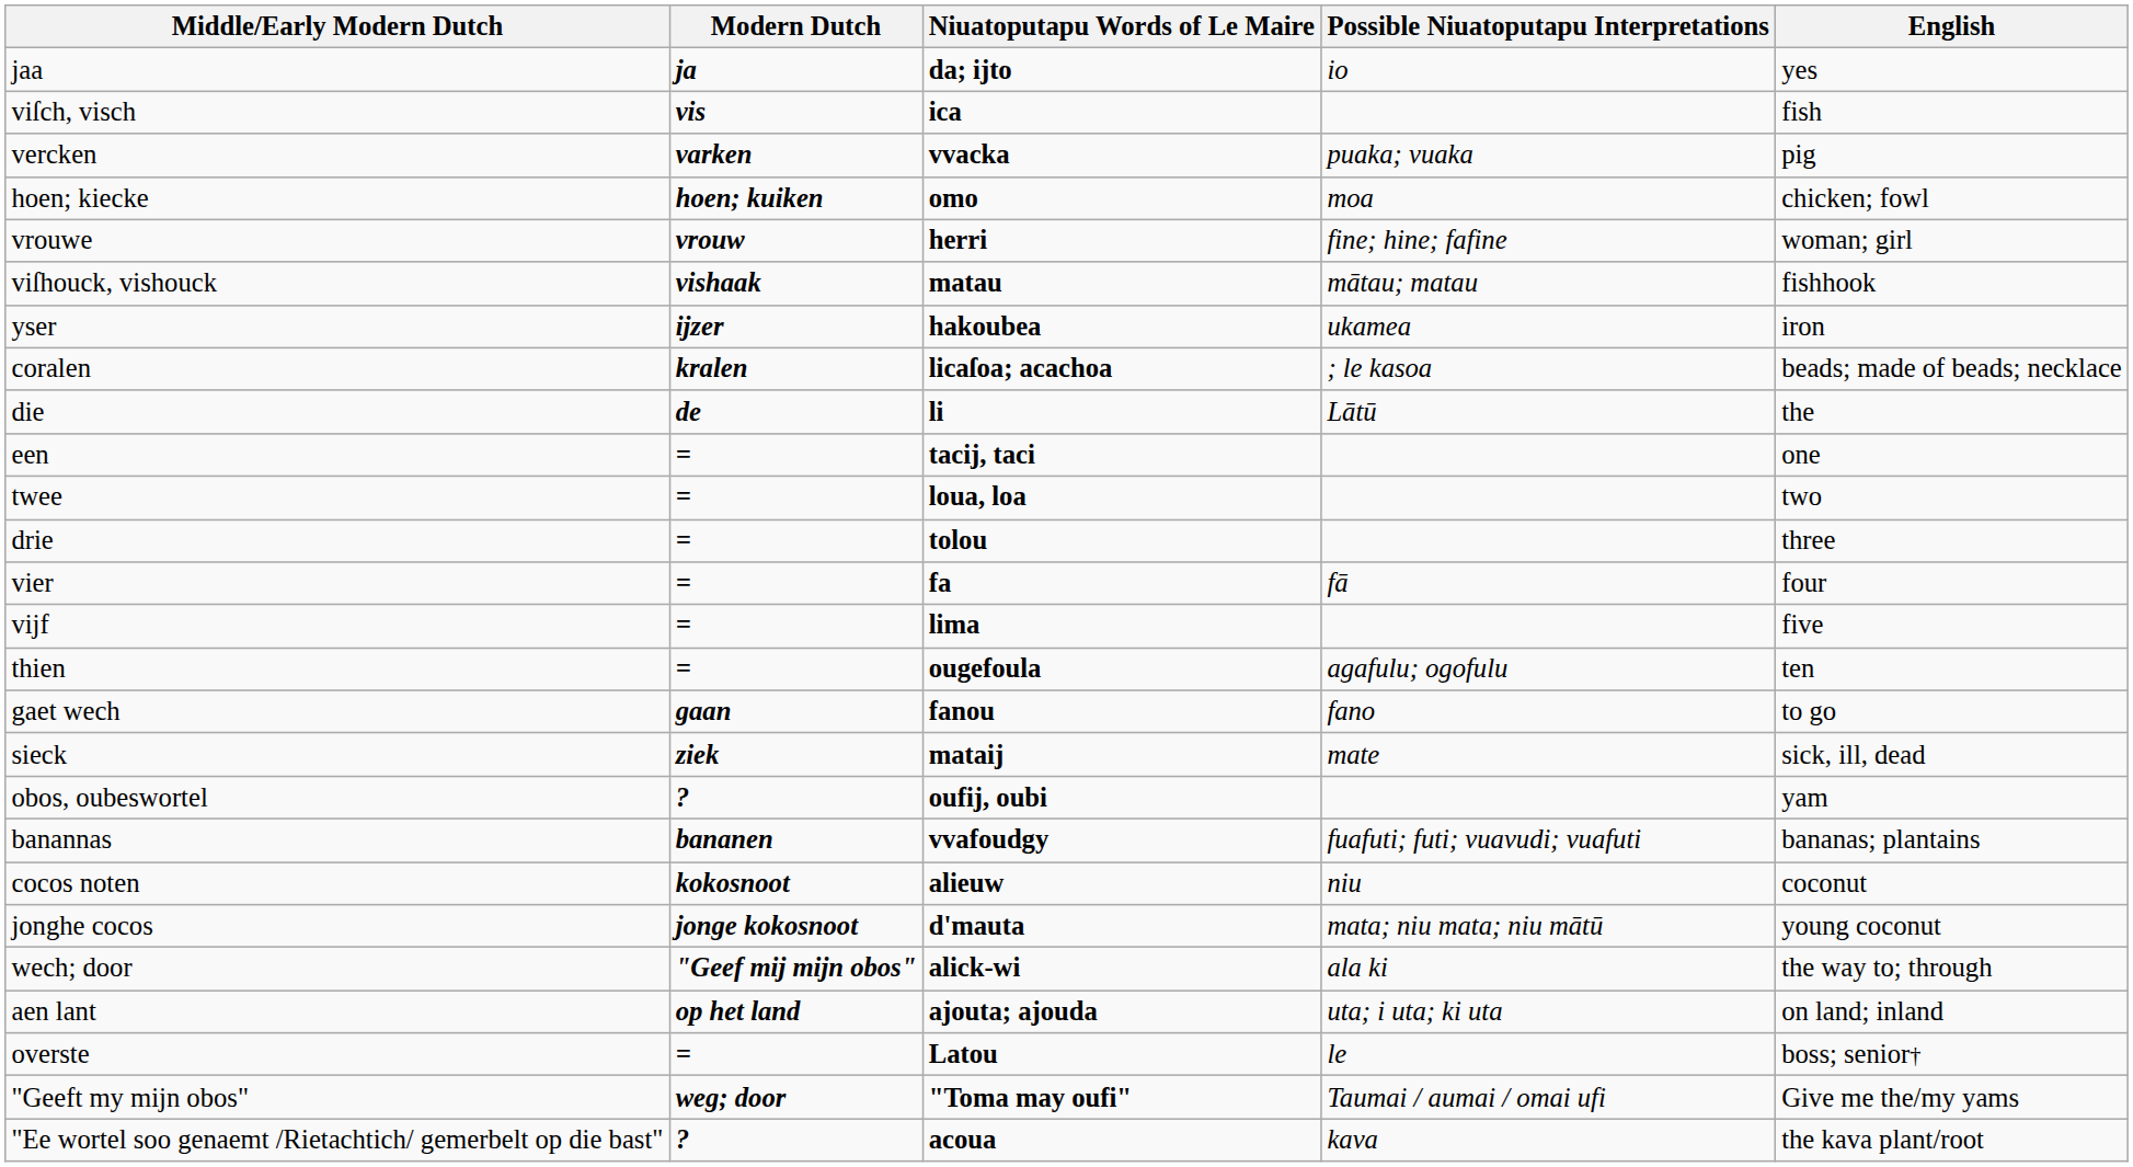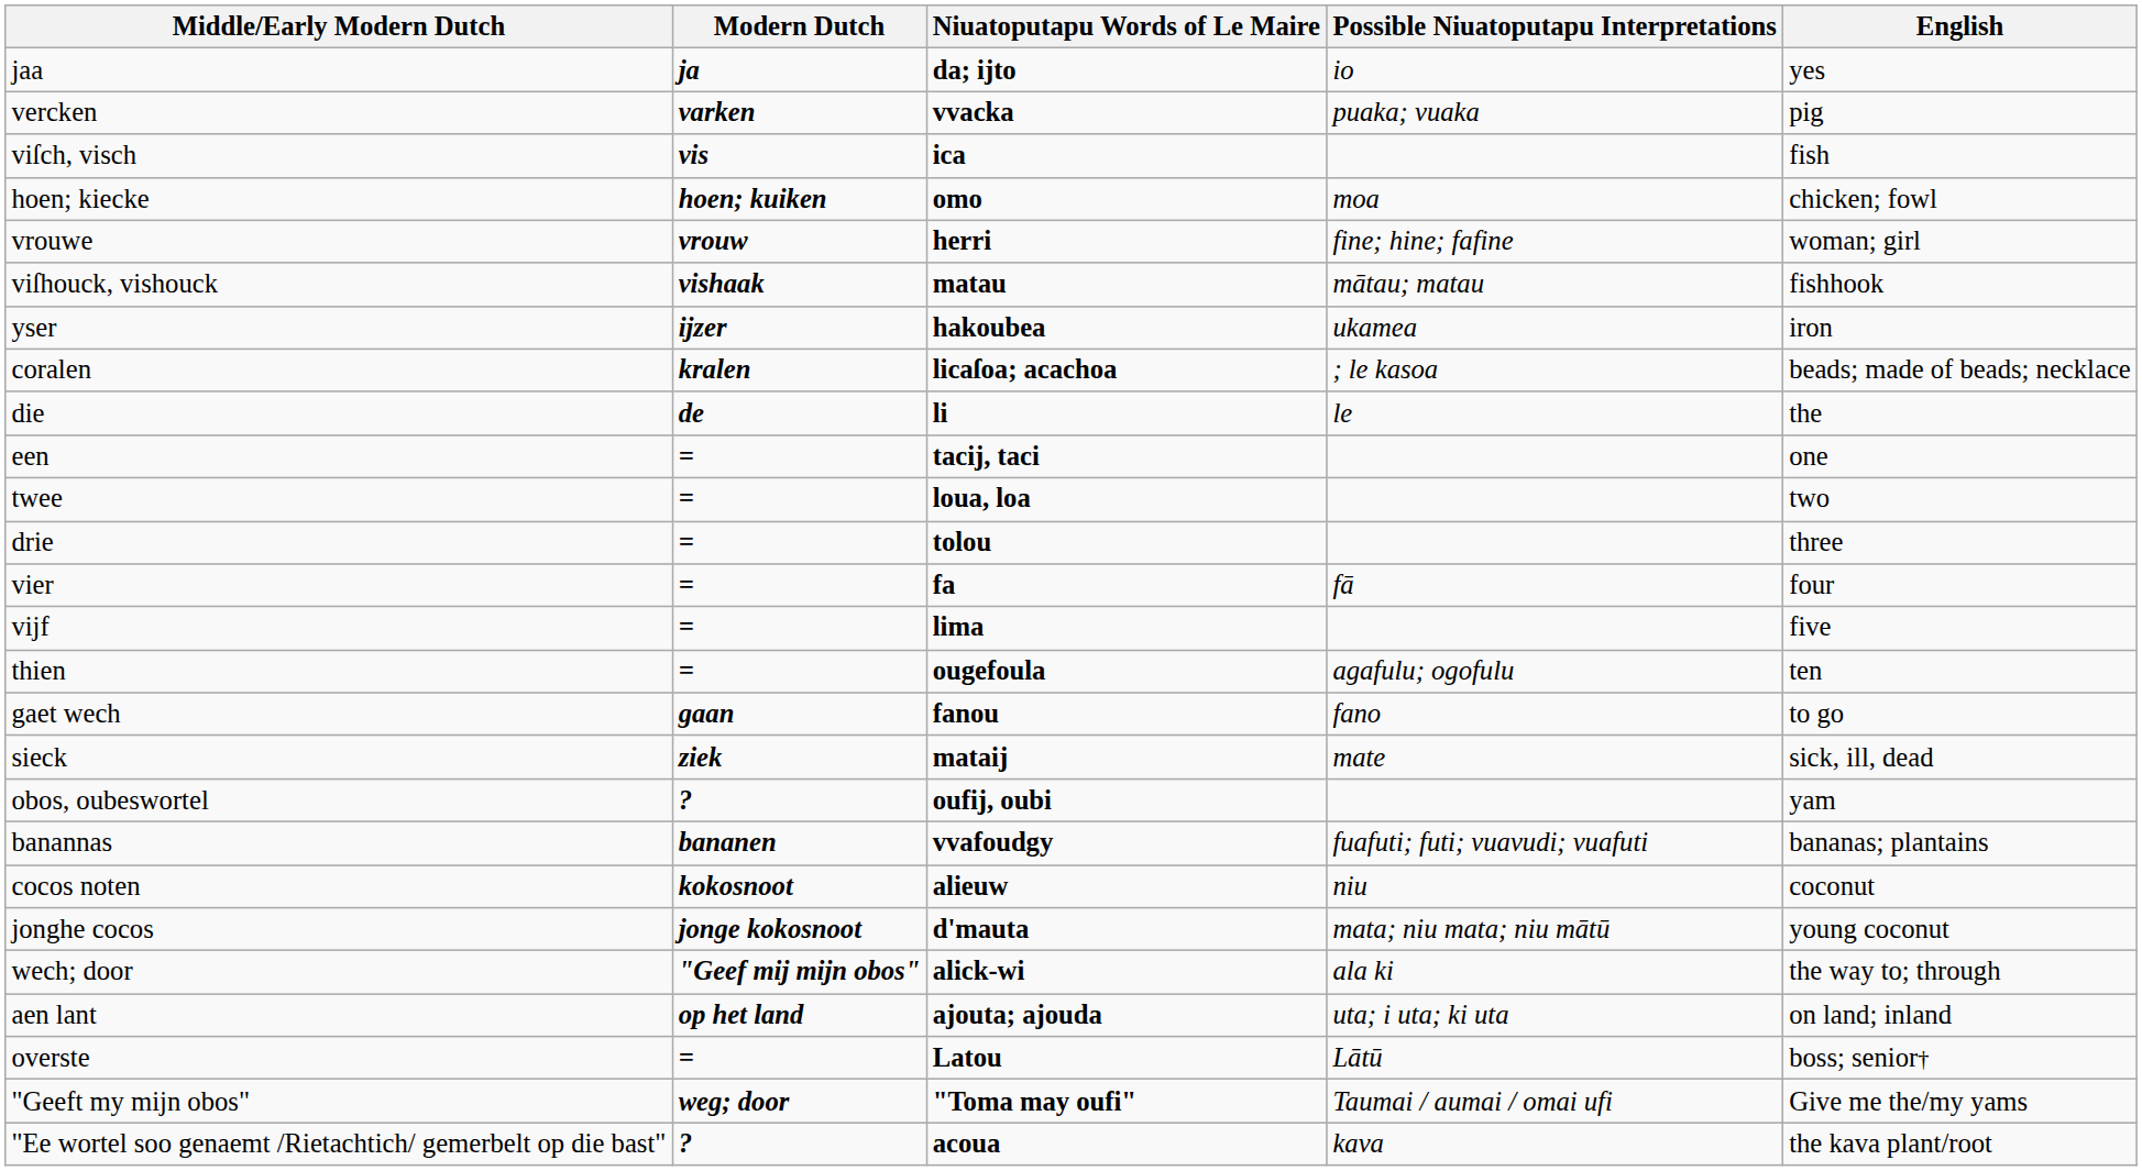rows swapped: viſch, visch <-> vercken
die | Possible Niuatoputapu Interpretations: Lātū -> le
overste | Possible Niuatoputapu Interpretations: le -> Lātū
